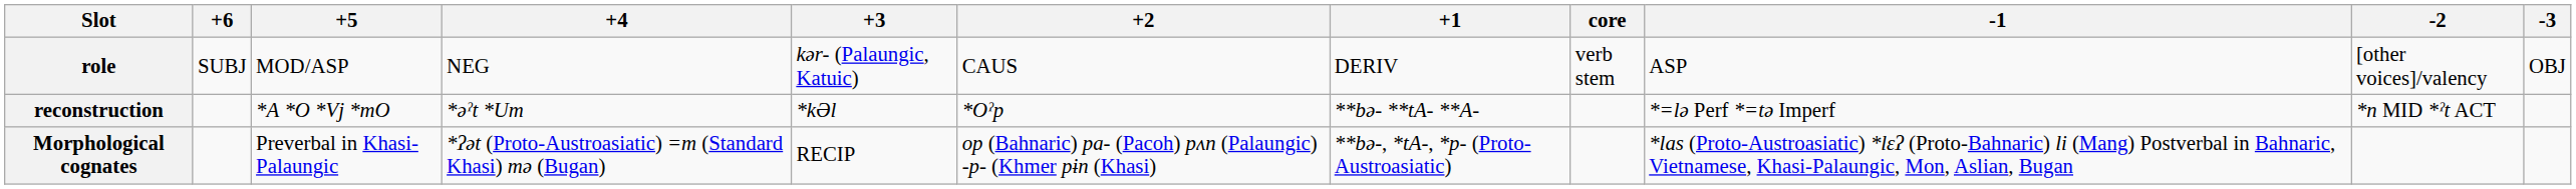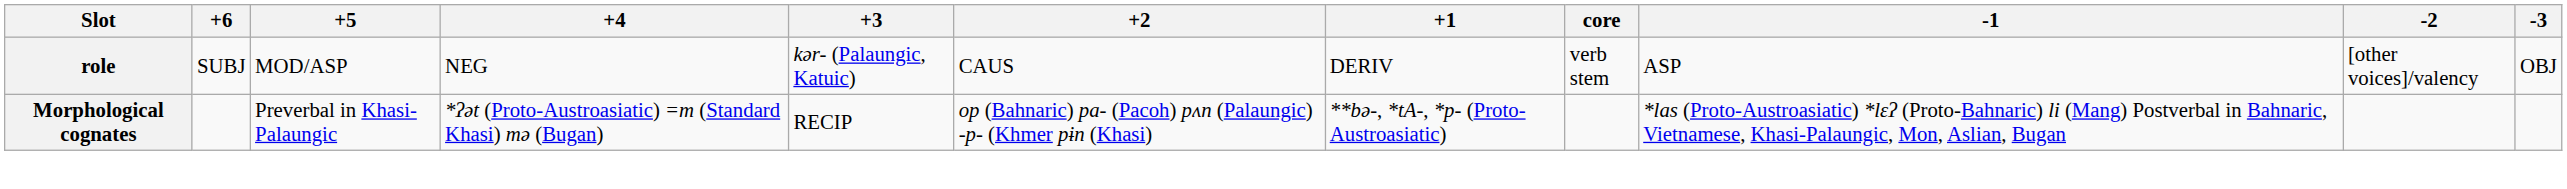- row: reconstruction | *A *O *Vj *mO | *əˀt *Um | *kƏl | *Oˀp | **bə- **tA- **A- | *=lə Perf *=tə Imperf | *n MID *ˀt ACT
